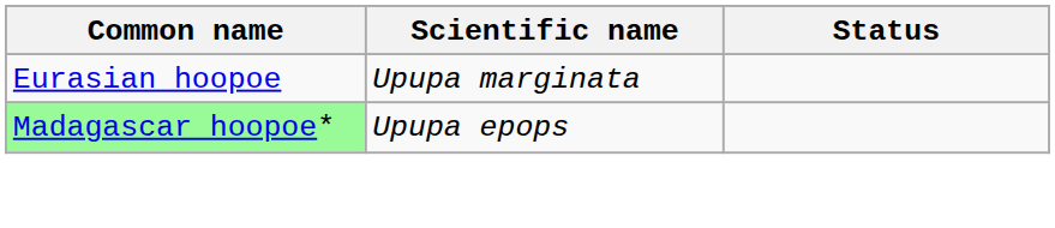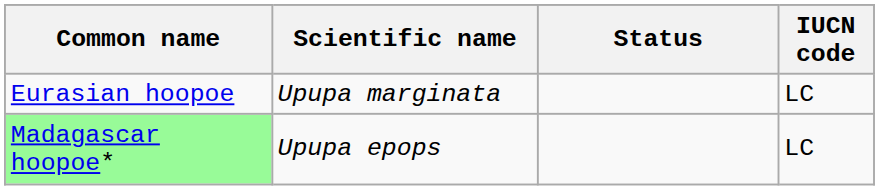+ column: IUCN code | LC | LC
